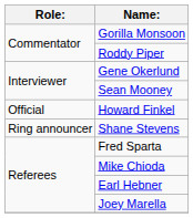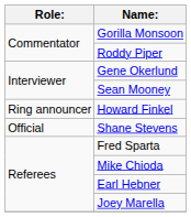Howard Finkel | Role:: Official -> Ring announcer
Shane Stevens | Role:: Ring announcer -> Official
